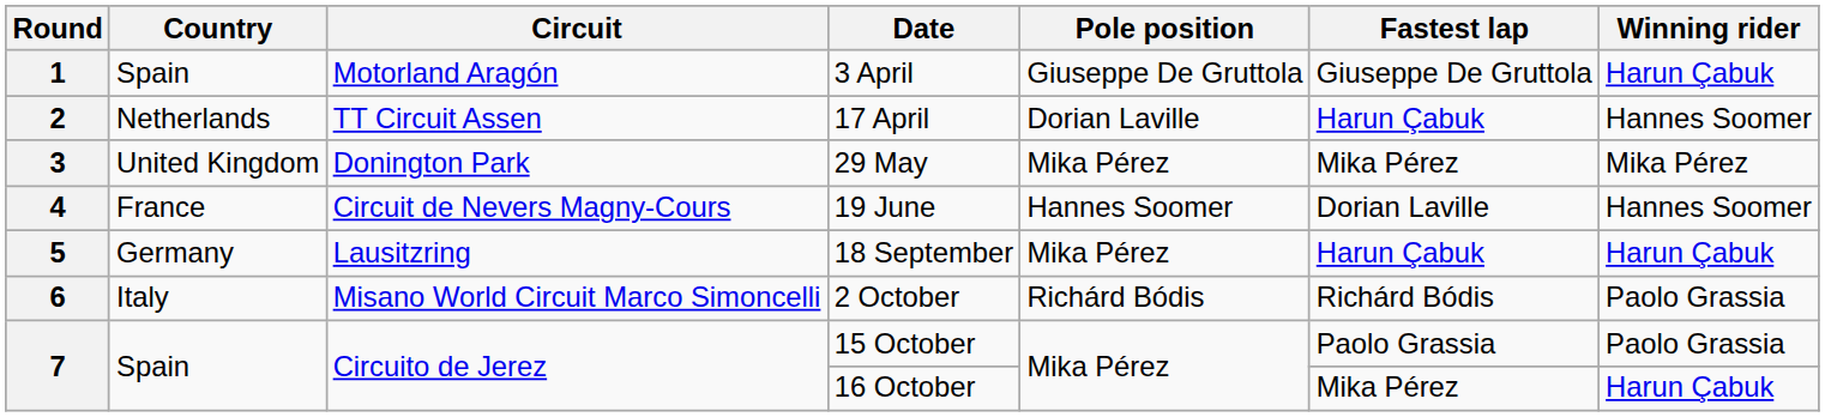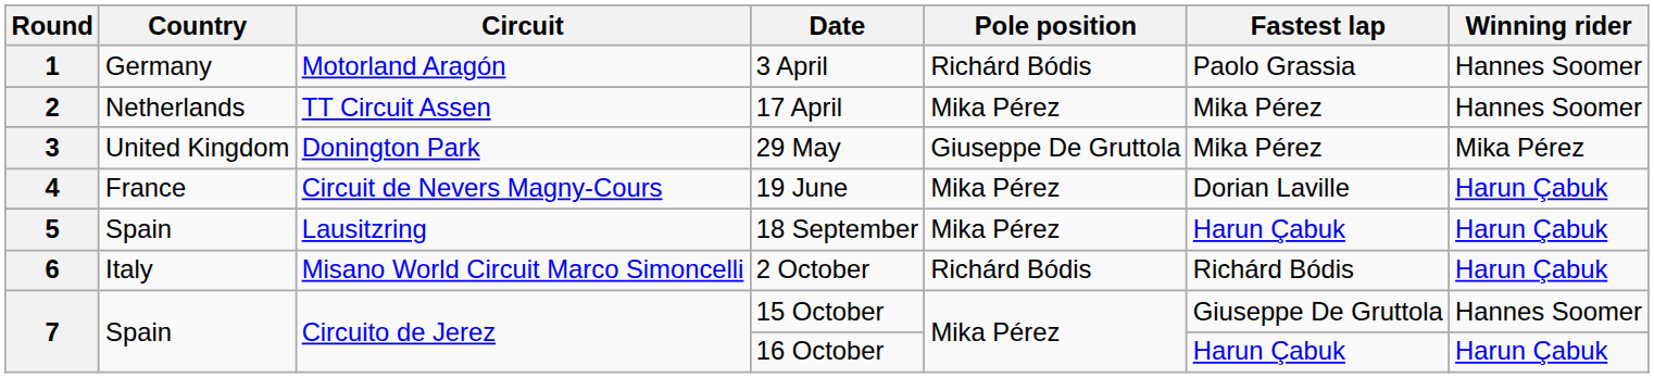3 April | Country: Spain -> Germany
3 April | Pole position: Giuseppe De Gruttola -> Richárd Bódis
3 April | Fastest lap: Giuseppe De Gruttola -> Paolo Grassia
3 April | Winning rider: Harun Çabuk -> Hannes Soomer
17 April | Pole position: Dorian Laville -> Mika Pérez
17 April | Fastest lap: Harun Çabuk -> Mika Pérez
29 May | Pole position: Mika Pérez -> Giuseppe De Gruttola
19 June | Pole position: Hannes Soomer -> Mika Pérez
19 June | Winning rider: Hannes Soomer -> Harun Çabuk
18 September | Country: Germany -> Spain
2 October | Winning rider: Paolo Grassia -> Harun Çabuk
15 October | Fastest lap: Paolo Grassia -> Giuseppe De Gruttola
15 October | Winning rider: Paolo Grassia -> Hannes Soomer
16 October | Fastest lap: Mika Pérez -> Harun Çabuk
